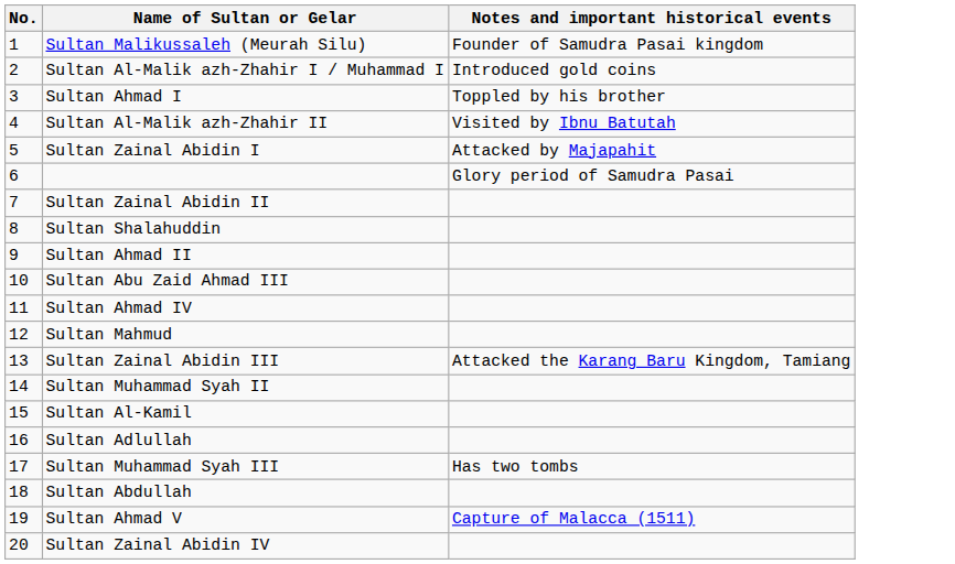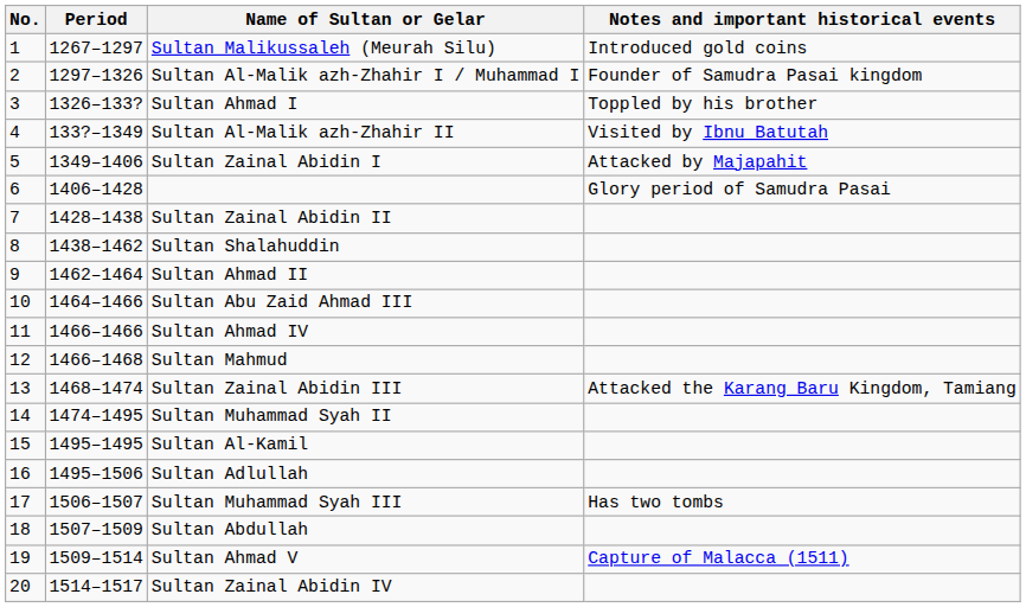+ column: Period | 1267–1297 | 1297–1326 | 1326–133? | 133?–1349 | 1349–1406 | 1406–1428 | 1428–1438 | 1438–1462 | 1462–1464 | 1464–1466 | 1466–1466 | 1466–1468 | 1468–1474 | 1474–1495 | 1495–1495 | 1495–1506 | 1506–1507 | 1507–1509 | 1509–1514 | 1514–1517
Sultan Malikussaleh (Meurah Silu) | Notes and important historical events: Founder of Samudra Pasai kingdom -> Introduced gold coins
Sultan Al-Malik azh-Zhahir I / Muhammad I | Notes and important historical events: Introduced gold coins -> Founder of Samudra Pasai kingdom
